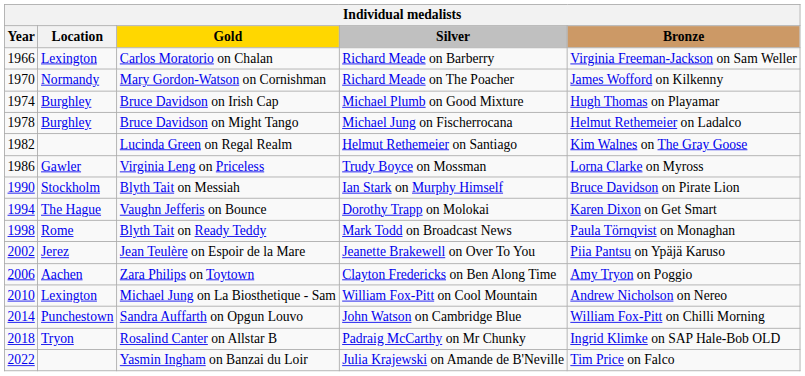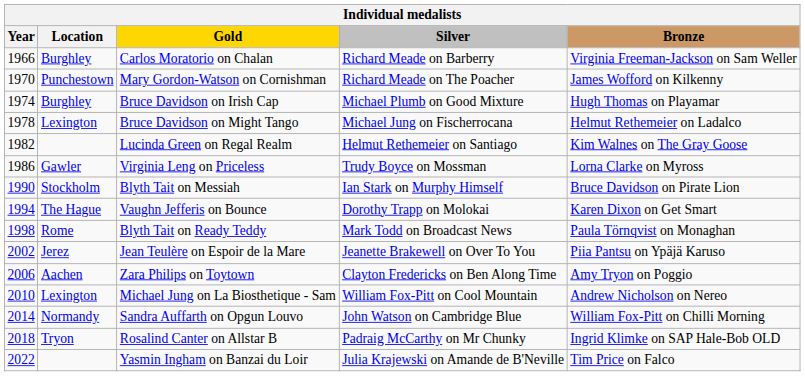Carlos Moratorio on Chalan | Location: Lexington -> Burghley
Mary Gordon-Watson on Cornishman | Location: Normandy -> Punchestown
Bruce Davidson on Might Tango | Location: Burghley -> Lexington
Sandra Auffarth on Opgun Louvo | Location: Punchestown -> Normandy
